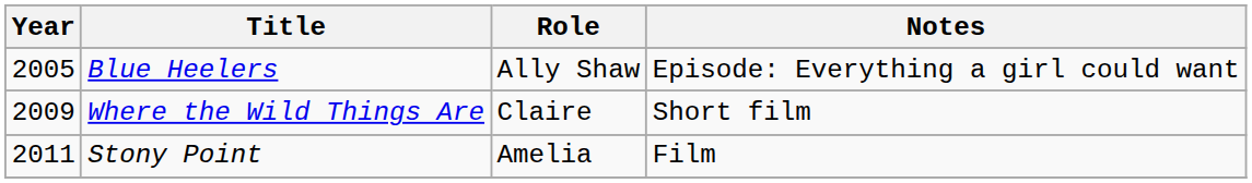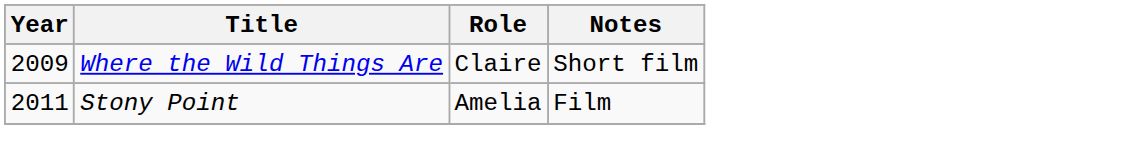- row: 2005 | Blue Heelers | Ally Shaw | Episode: Everything a girl could want
